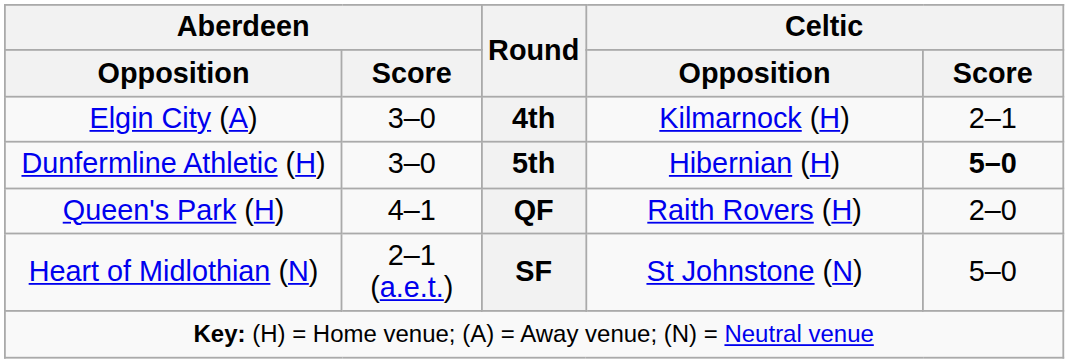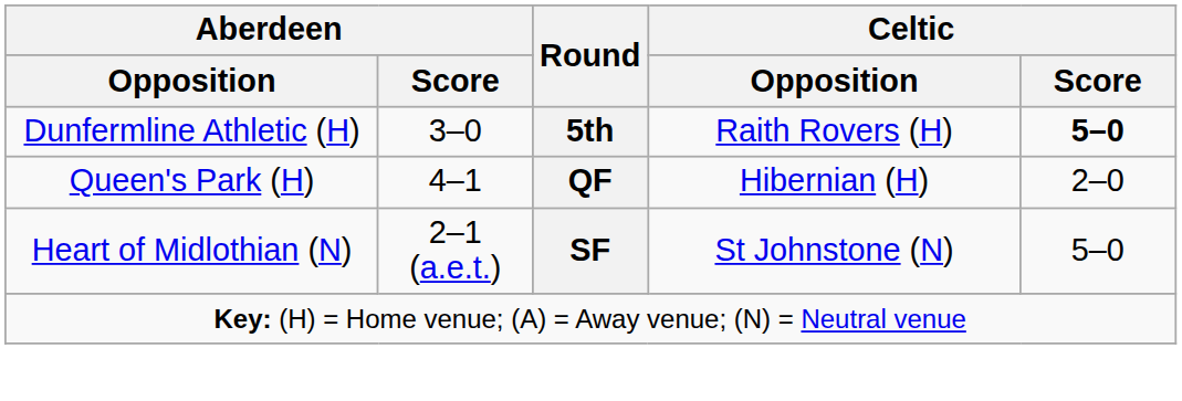- row: Elgin City (A) | 3–0 | 4th | Kilmarnock (H) | 2–1
Dunfermline Athletic (H) | Celtic / Opposition: Hibernian (H) -> Raith Rovers (H)
Queen's Park (H) | Celtic / Opposition: Raith Rovers (H) -> Hibernian (H)
